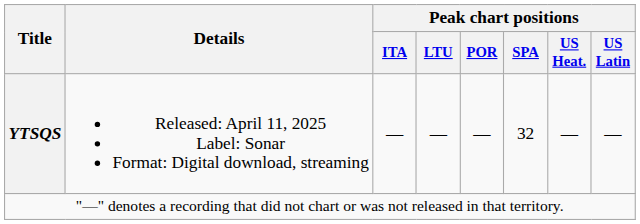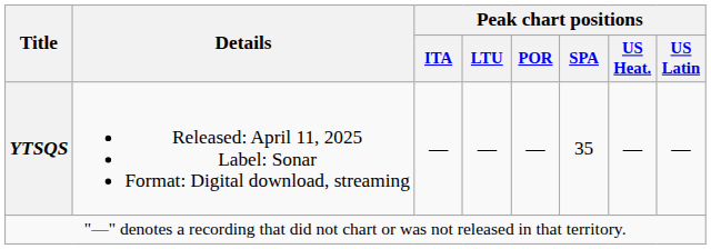YTSQS | Peak chart positions / SPA: 32 -> 35
